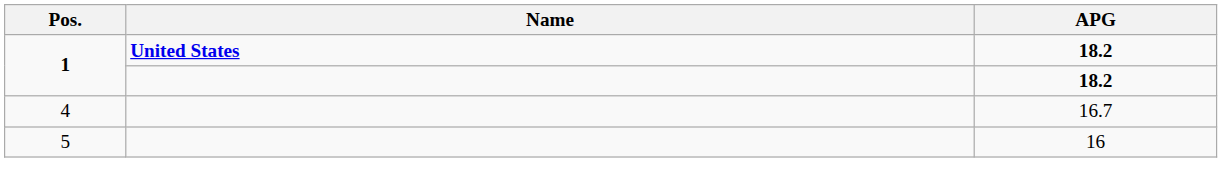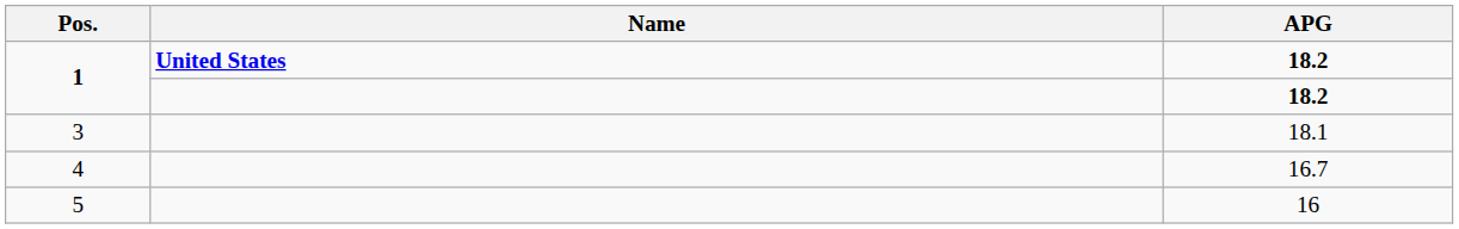+ row: 3 | 18.1
